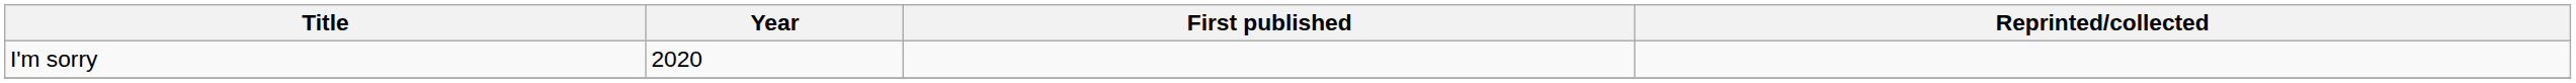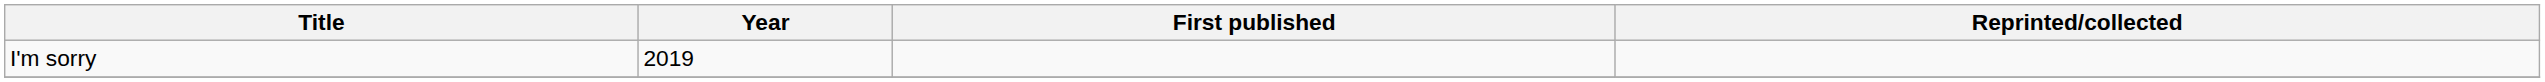I'm sorry | Year: 2020 -> 2019
